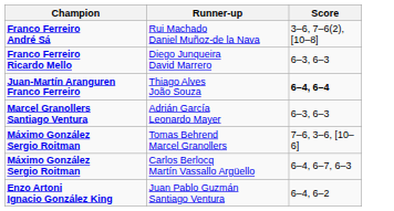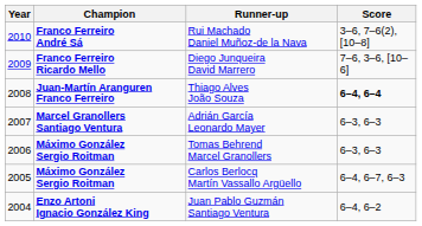+ column: Year | 2010 | 2009 | 2008 | 2007 | 2006 | 2005 | 2004
Diego Junqueira David Marrero | Score: 6–3, 6–3 -> 7–6, 3–6, [10–6]
Tomas Behrend Marcel Granollers | Score: 7–6, 3–6, [10–6] -> 6–3, 6–3
